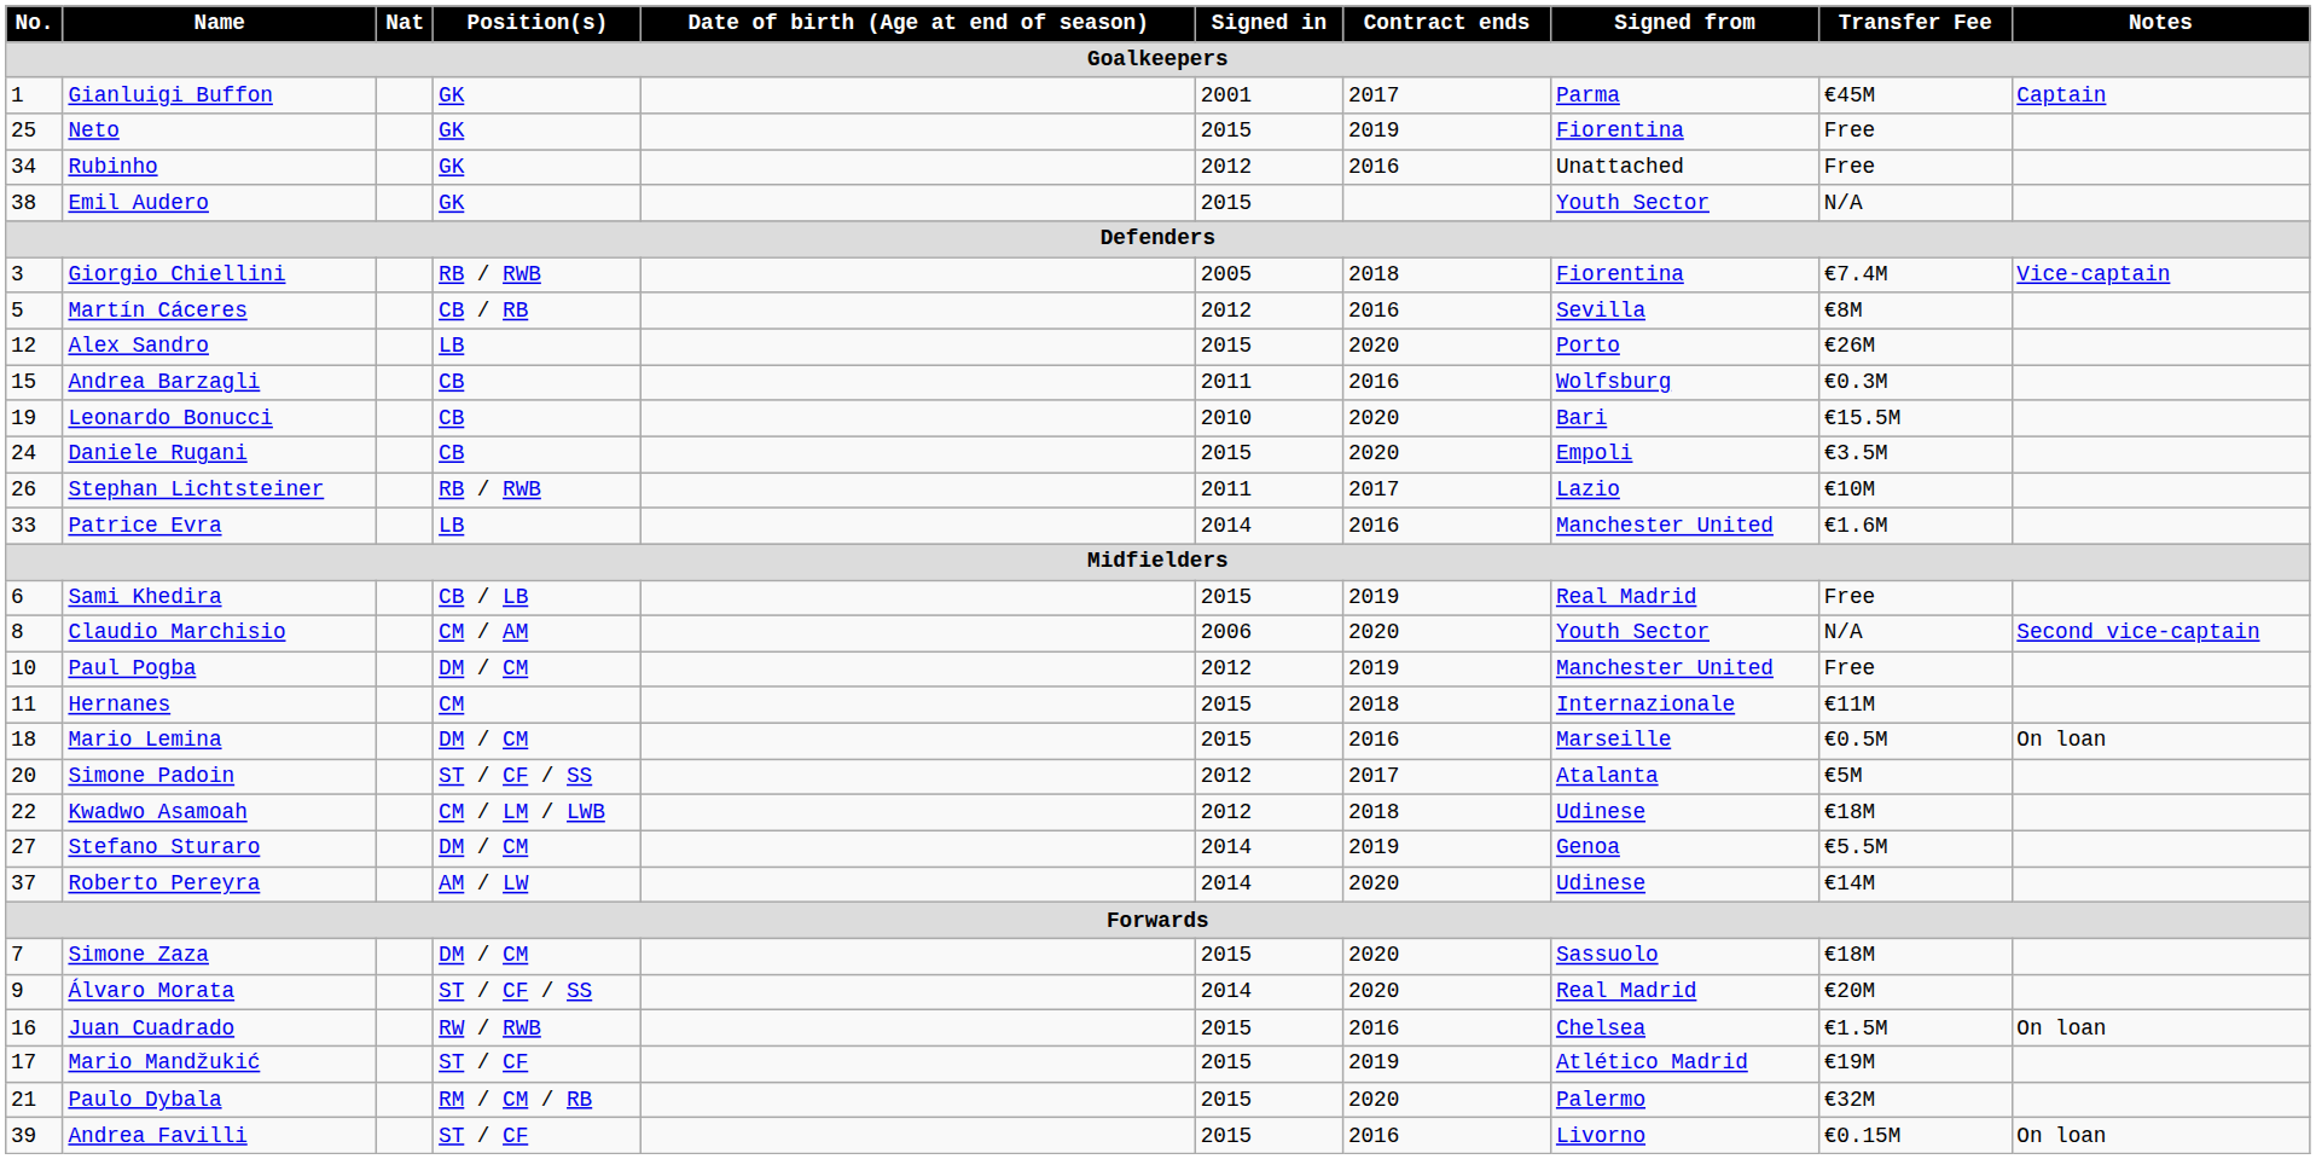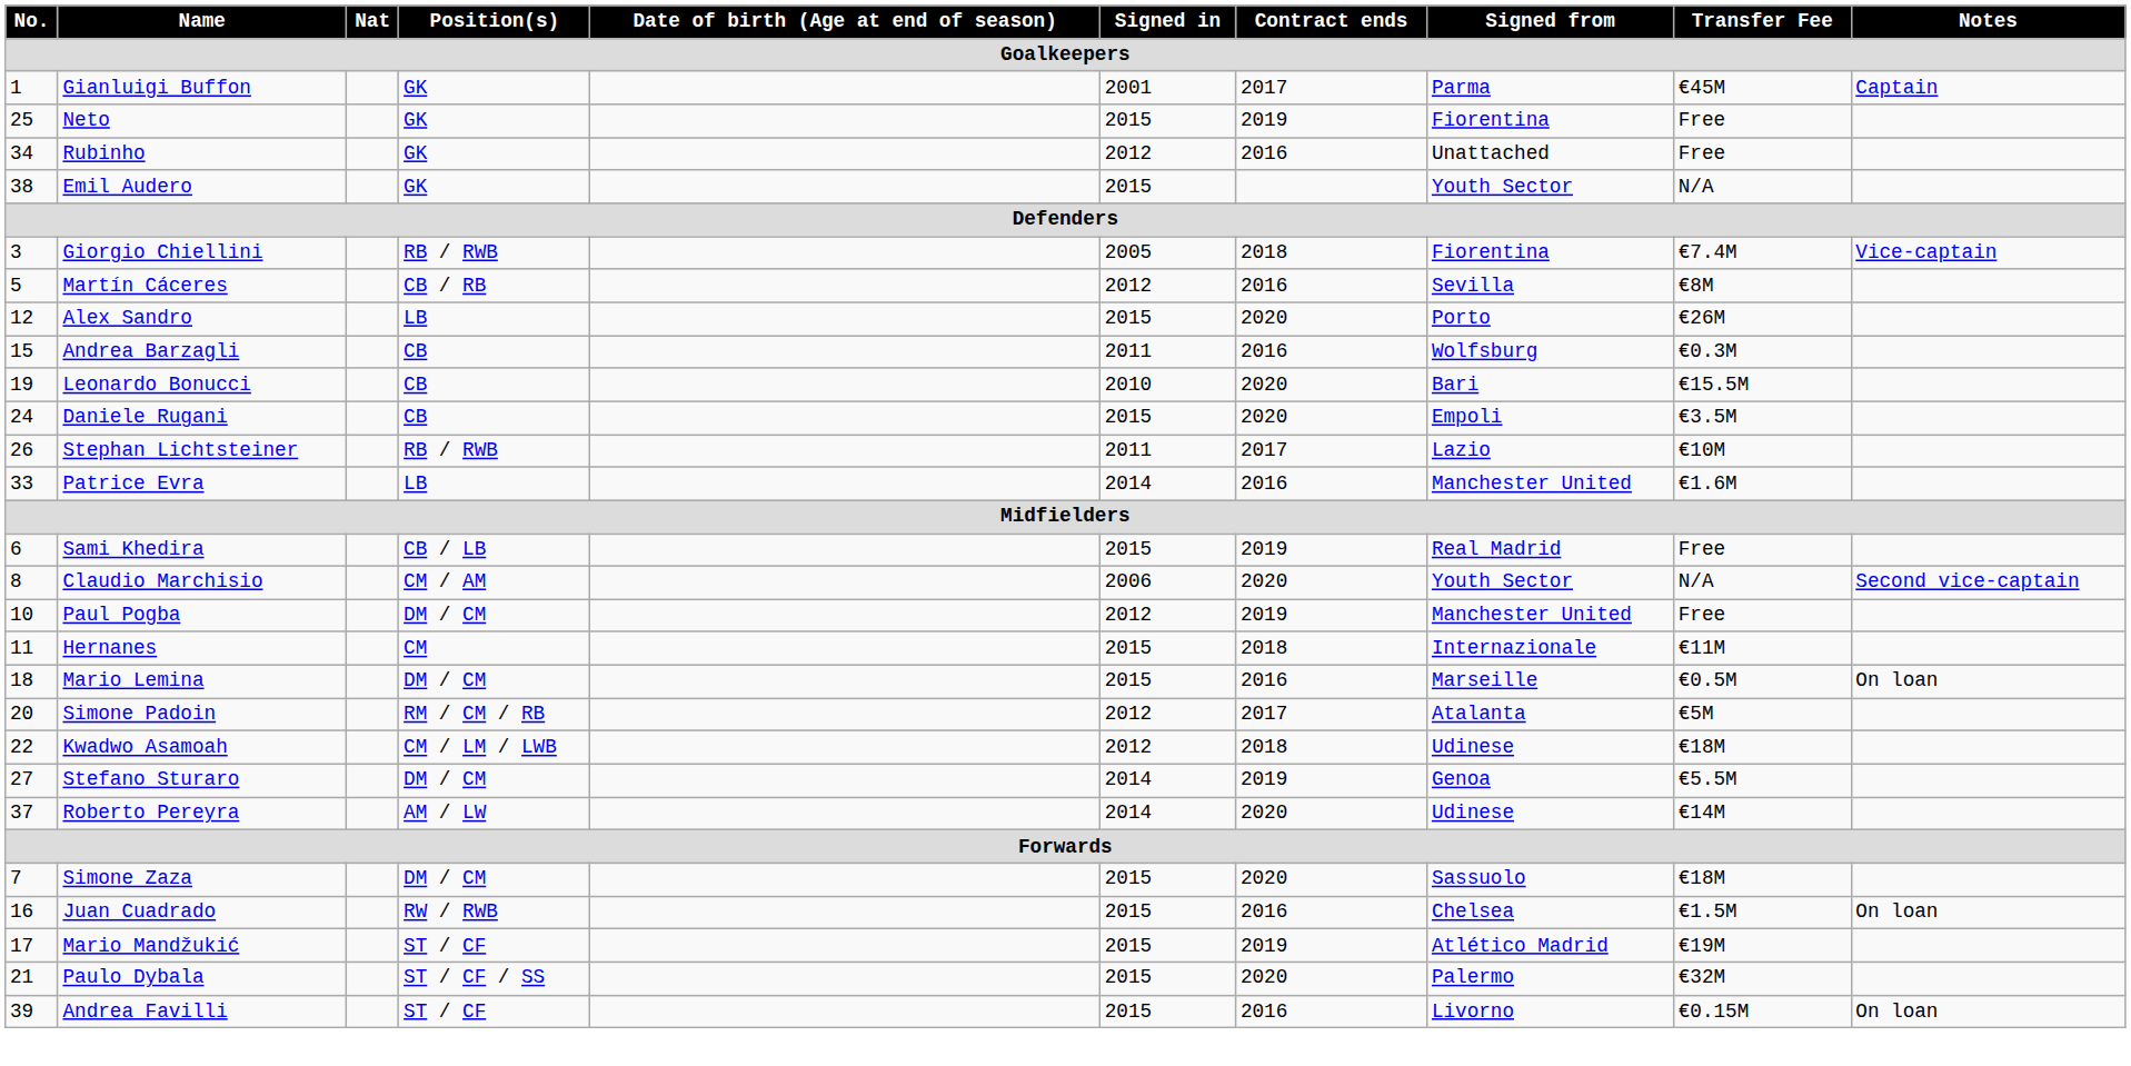Simone Padoin | Position(s): ST / CF / SS -> RM / CM / RB
- row: 9 | Álvaro Morata | ST / CF / SS | 2014 | 2020 | Real Madrid | €20M
Paulo Dybala | Position(s): RM / CM / RB -> ST / CF / SS
